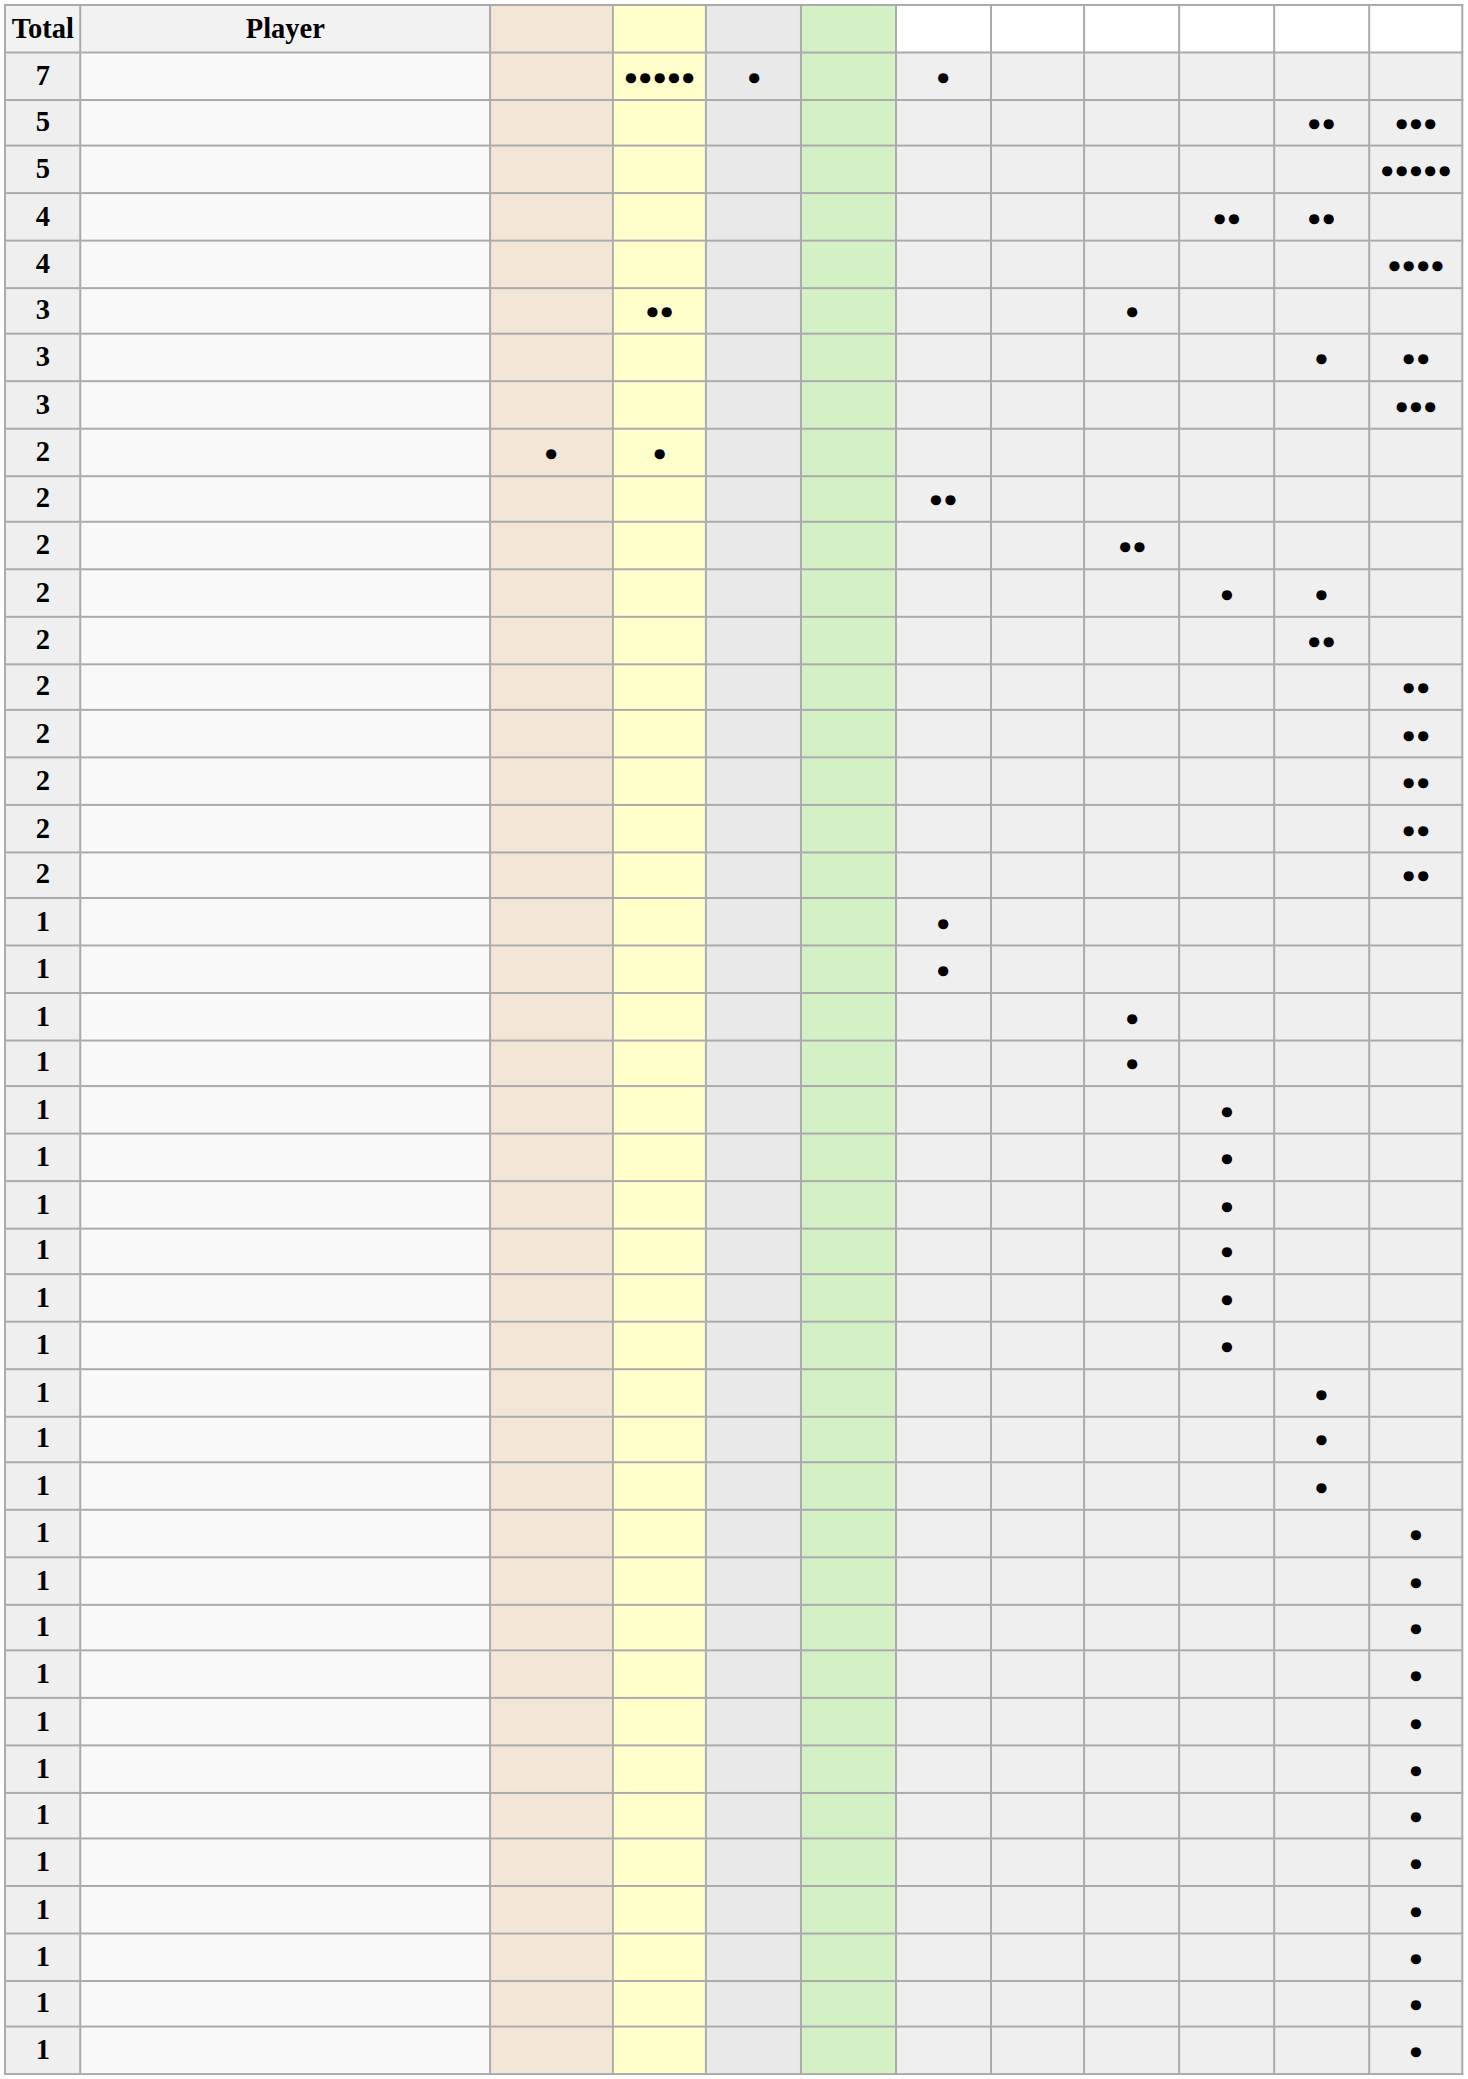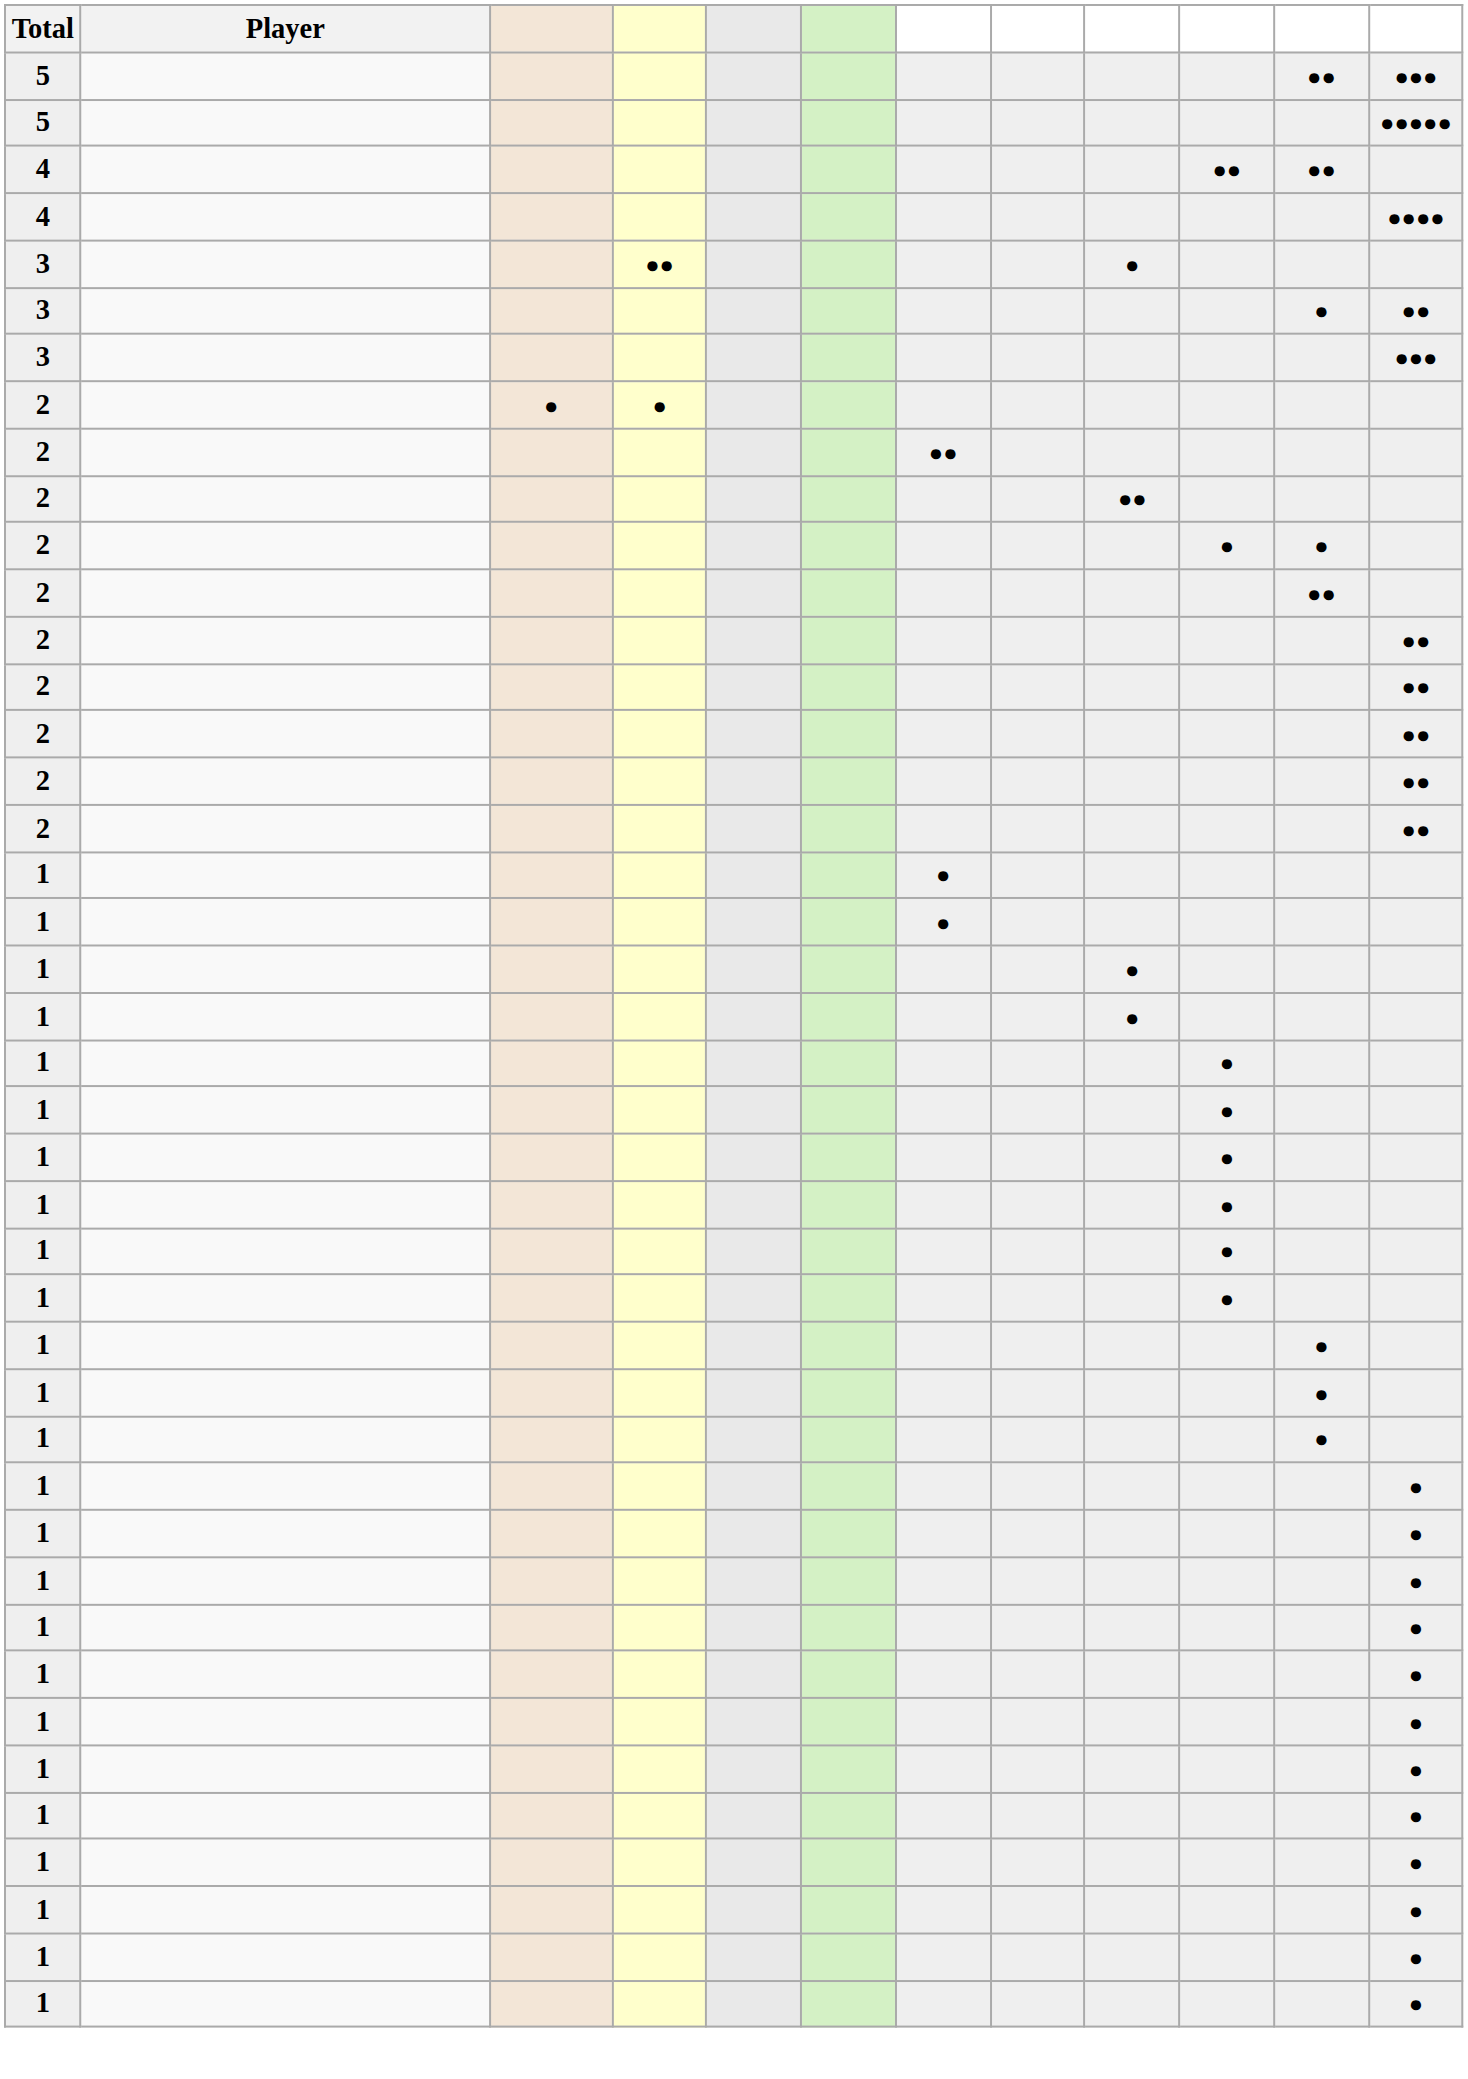- row: 7 | ●●●●● | ● | ●
